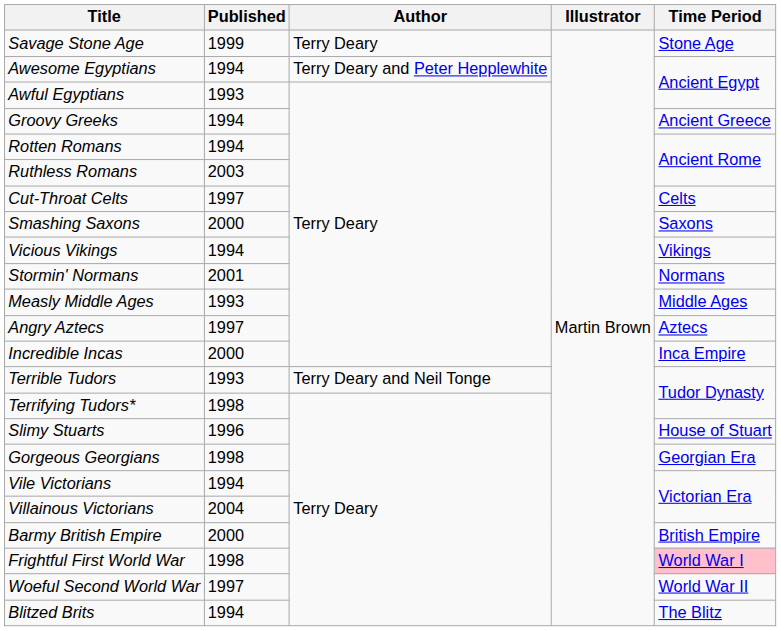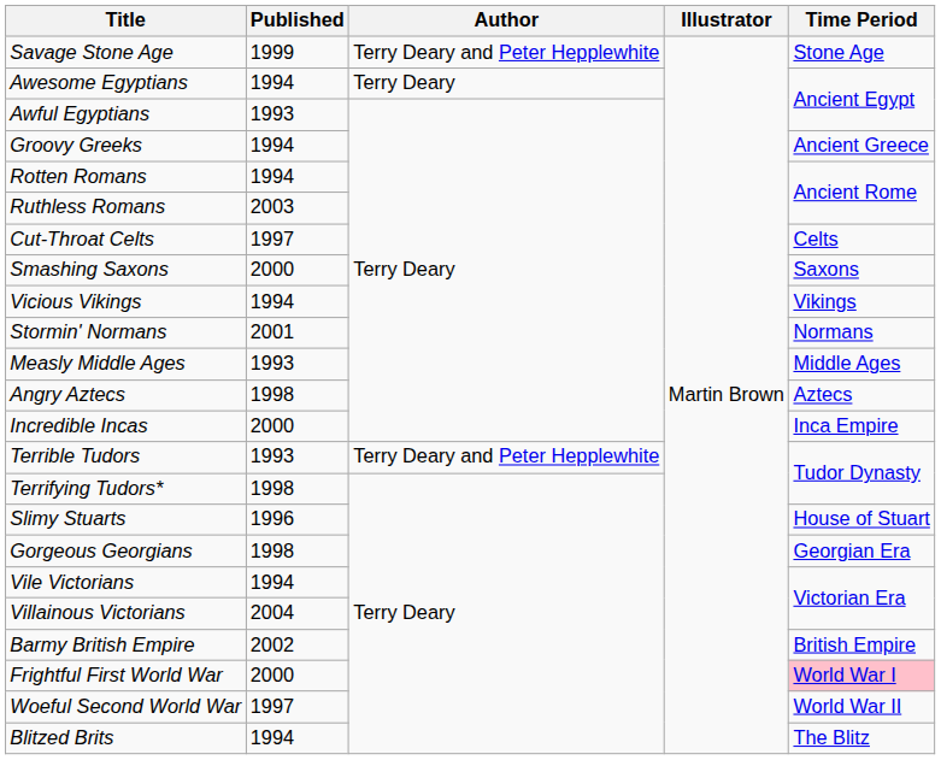Savage Stone Age | Author: Terry Deary -> Terry Deary and Peter Hepplewhite
Awesome Egyptians | Author: Terry Deary and Peter Hepplewhite -> Terry Deary
Angry Aztecs | Published: 1997 -> 1998
Terrible Tudors | Author: Terry Deary and Neil Tonge -> Terry Deary and Peter Hepplewhite
Barmy British Empire | Published: 2000 -> 2002
Frightful First World War | Published: 1998 -> 2000
